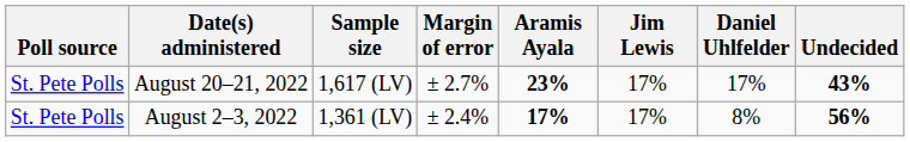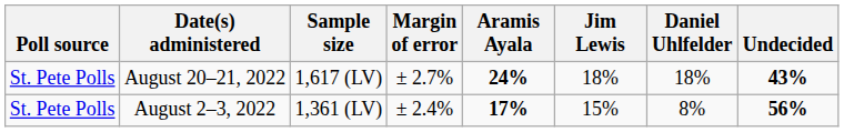August 20–21, 2022 | Aramis Ayala: 23% -> 24%
August 20–21, 2022 | Jim Lewis: 17% -> 18%
August 20–21, 2022 | Daniel Uhlfelder: 17% -> 18%
August 2–3, 2022 | Jim Lewis: 17% -> 15%
